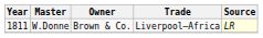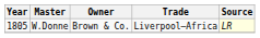W.Donne | Year: 1811 -> 1805
